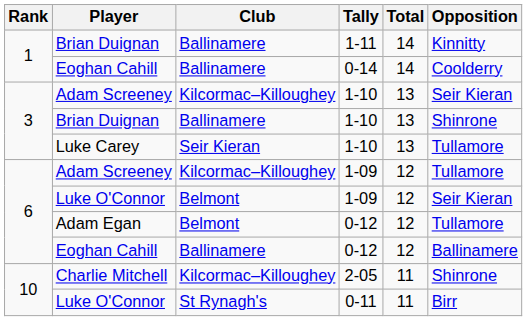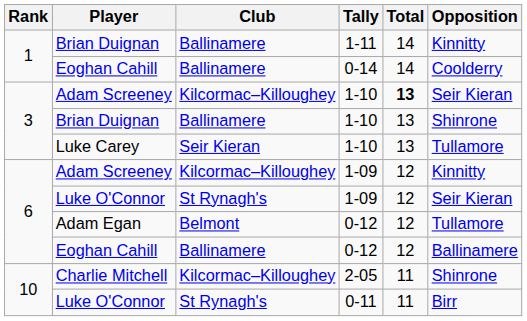Adam Screeney / 1-10 | Total: normal -> bold
Adam Screeney / 1-09 | Opposition: Tullamore -> Kinnitty
Luke O'Connor / 1-09 | Club: Belmont -> St Rynagh's
